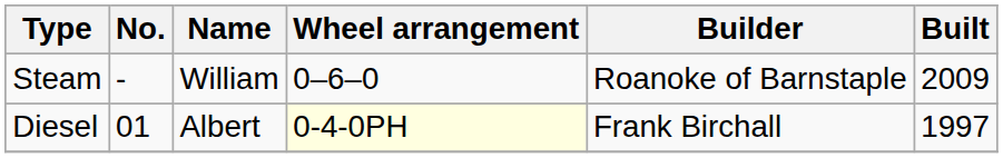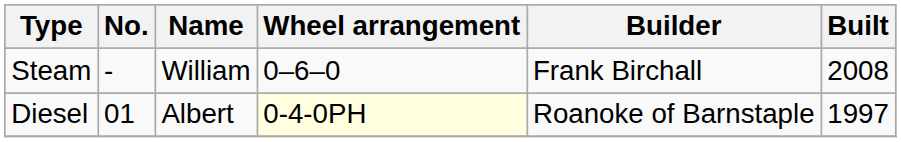Steam | Builder: Roanoke of Barnstaple -> Frank Birchall
Steam | Built: 2009 -> 2008
Diesel | Builder: Frank Birchall -> Roanoke of Barnstaple
